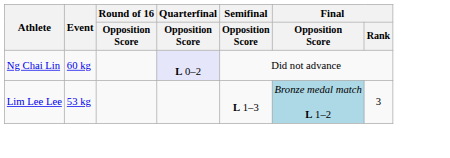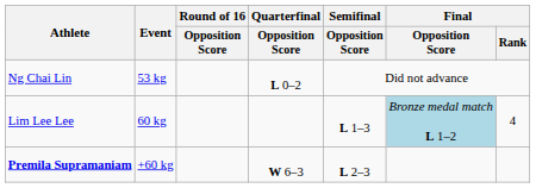Ng Chai Lin | Event: 60 kg -> 53 kg
Ng Chai Lin | Quarterfinal / Opposition Score: lavender background -> no background
Lim Lee Lee | Event: 53 kg -> 60 kg
Lim Lee Lee | Final / Rank: 3 -> 4
+ row: Premila Supramaniam | +60 kg | W 6–3 | L 2–3
